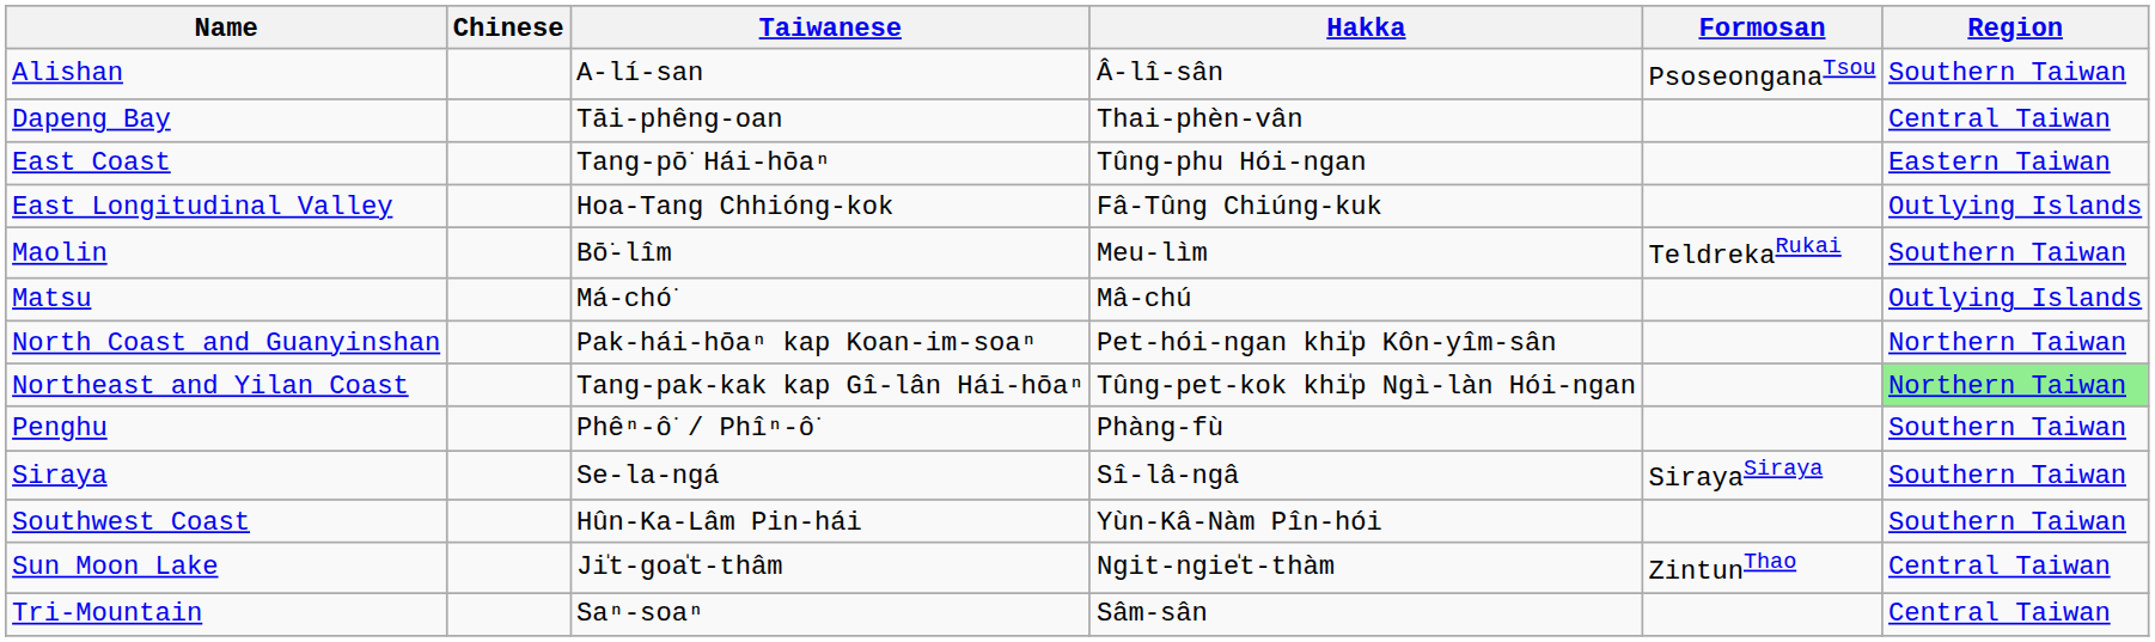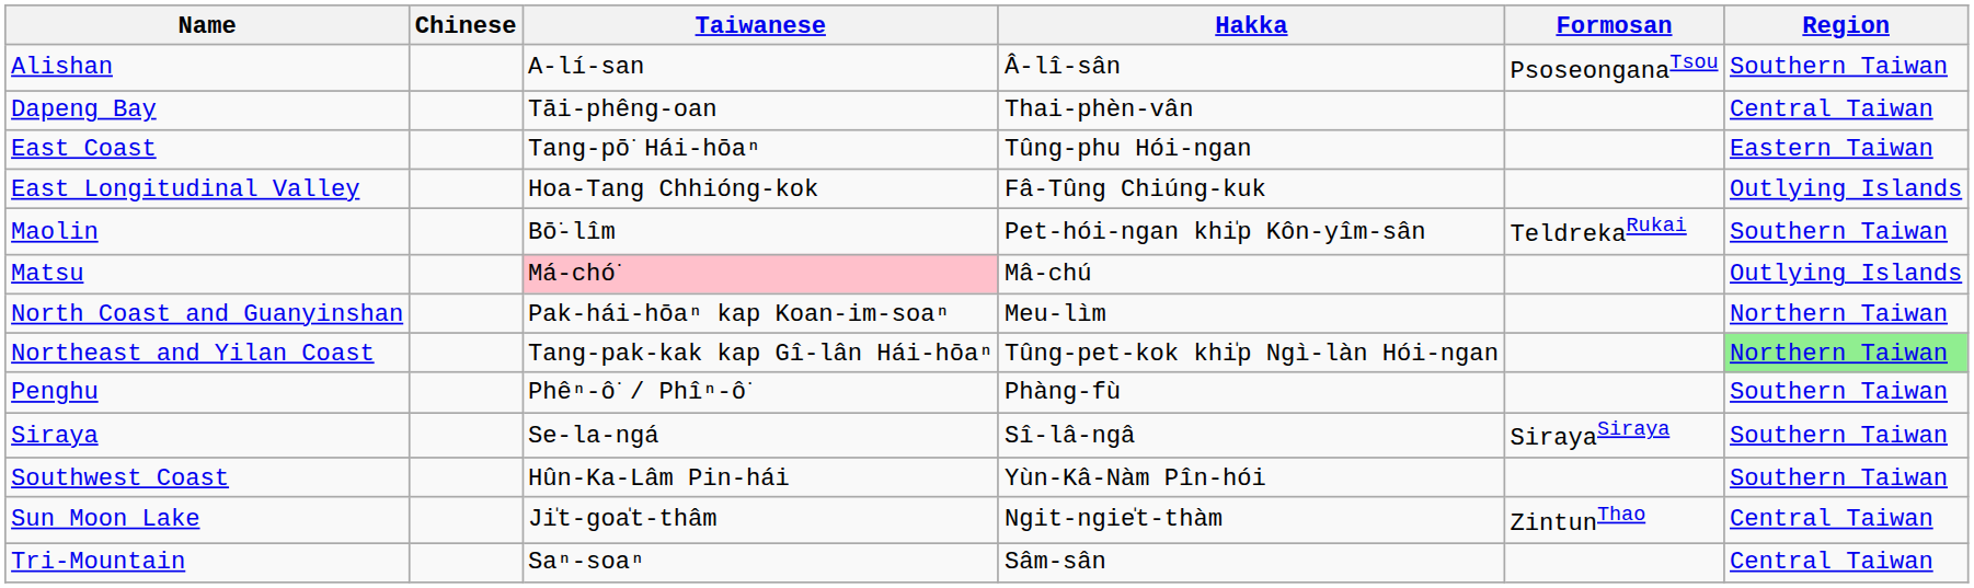Maolin | Hakka: Meu-lìm -> Pet-hói-ngan khi̍p Kôn-yîm-sân
Matsu | Taiwanese: no background -> pink background
North Coast and Guanyinshan | Hakka: Pet-hói-ngan khi̍p Kôn-yîm-sân -> Meu-lìm
